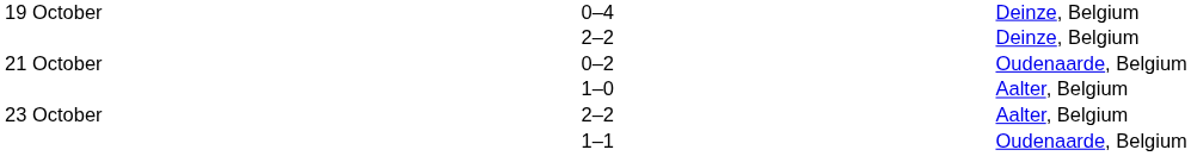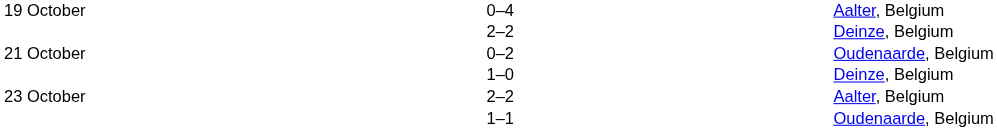0–4 | column 5: Deinze, Belgium -> Aalter, Belgium
1–0 | column 5: Aalter, Belgium -> Deinze, Belgium
